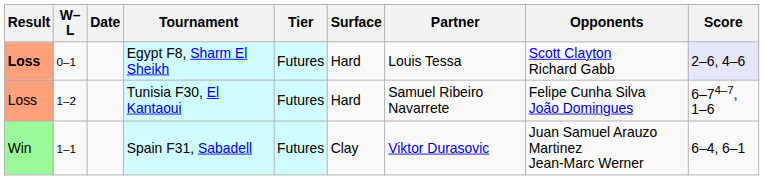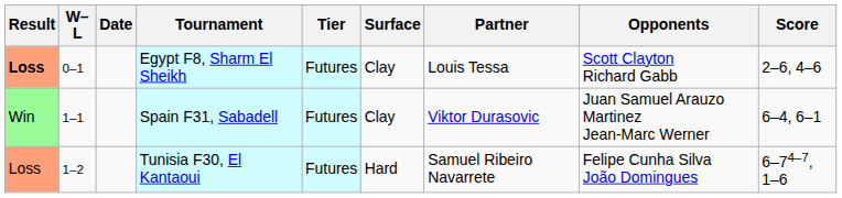Egypt F8, Sharm El Sheikh | Surface: Hard -> Clay
Egypt F8, Sharm El Sheikh | Score: lavender background -> no background
rows swapped: Spain F31, Sabadell <-> Tunisia F30, El Kantaoui
